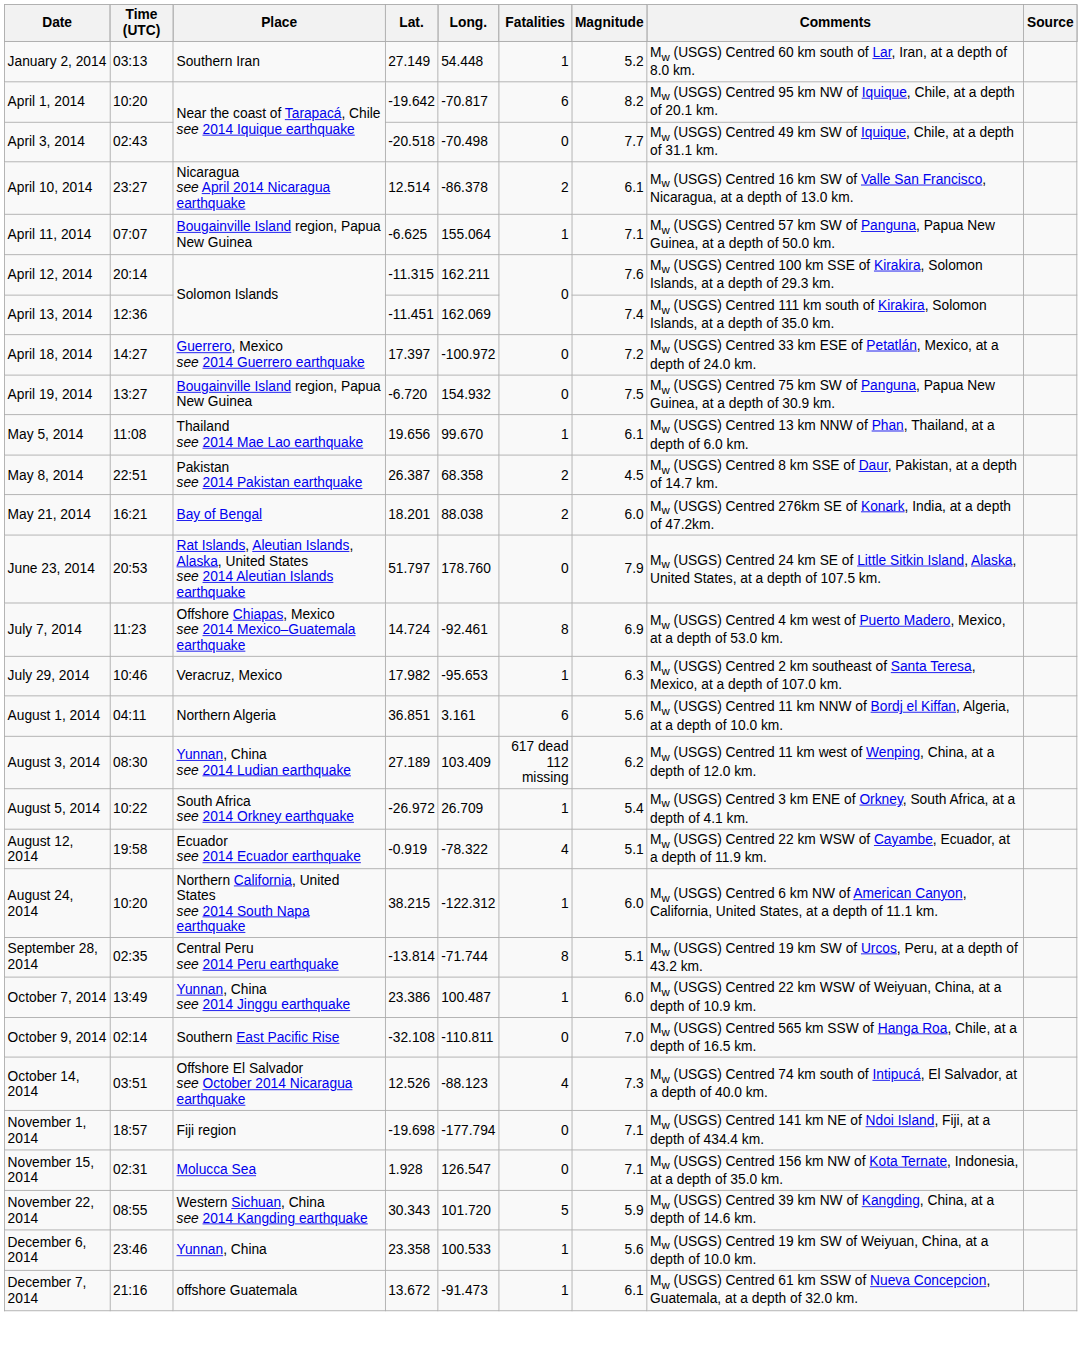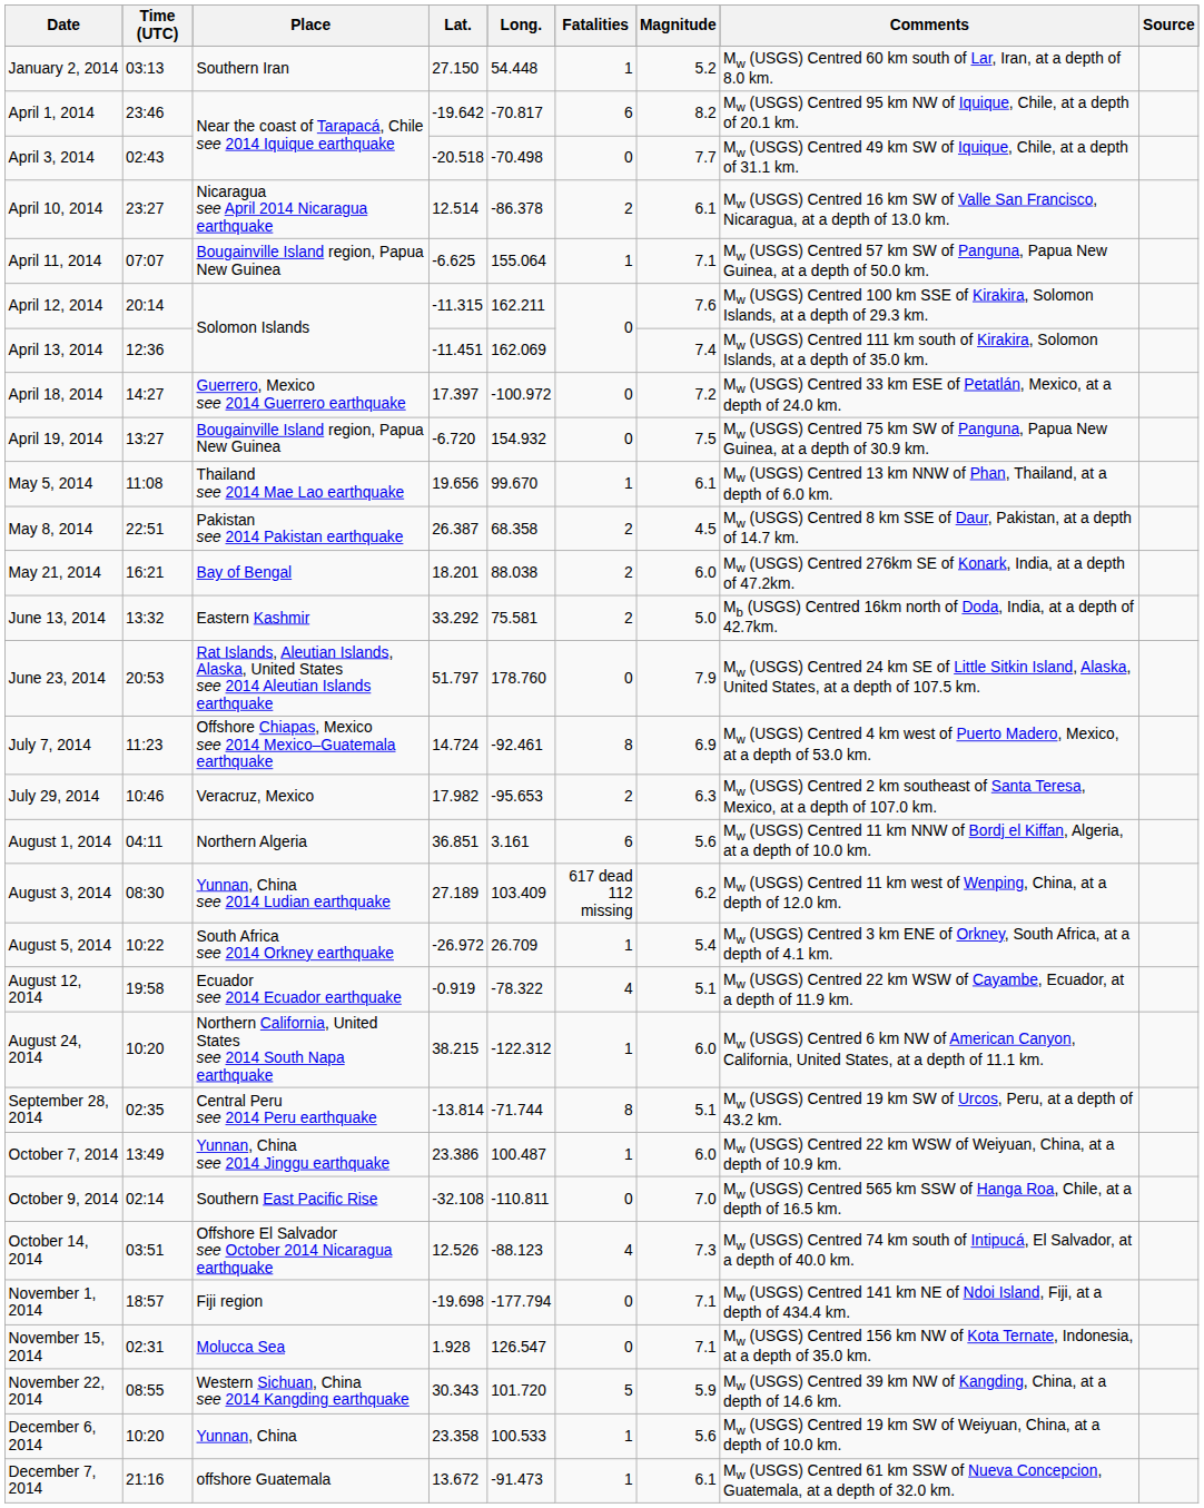January 2, 2014 | Lat.: 27.149 -> 27.150
April 1, 2014 | Time (UTC): 10:20 -> 23:46
+ row: June 13, 2014 | 13:32 | Eastern Kashmir | 33.292 | 75.581 | 2 | 5.0 | Mb (USGS) Centred 16km north of Doda, India, at a depth of 42.7km.
July 29, 2014 | Fatalities: 1 -> 2
December 6, 2014 | Time (UTC): 23:46 -> 10:20
